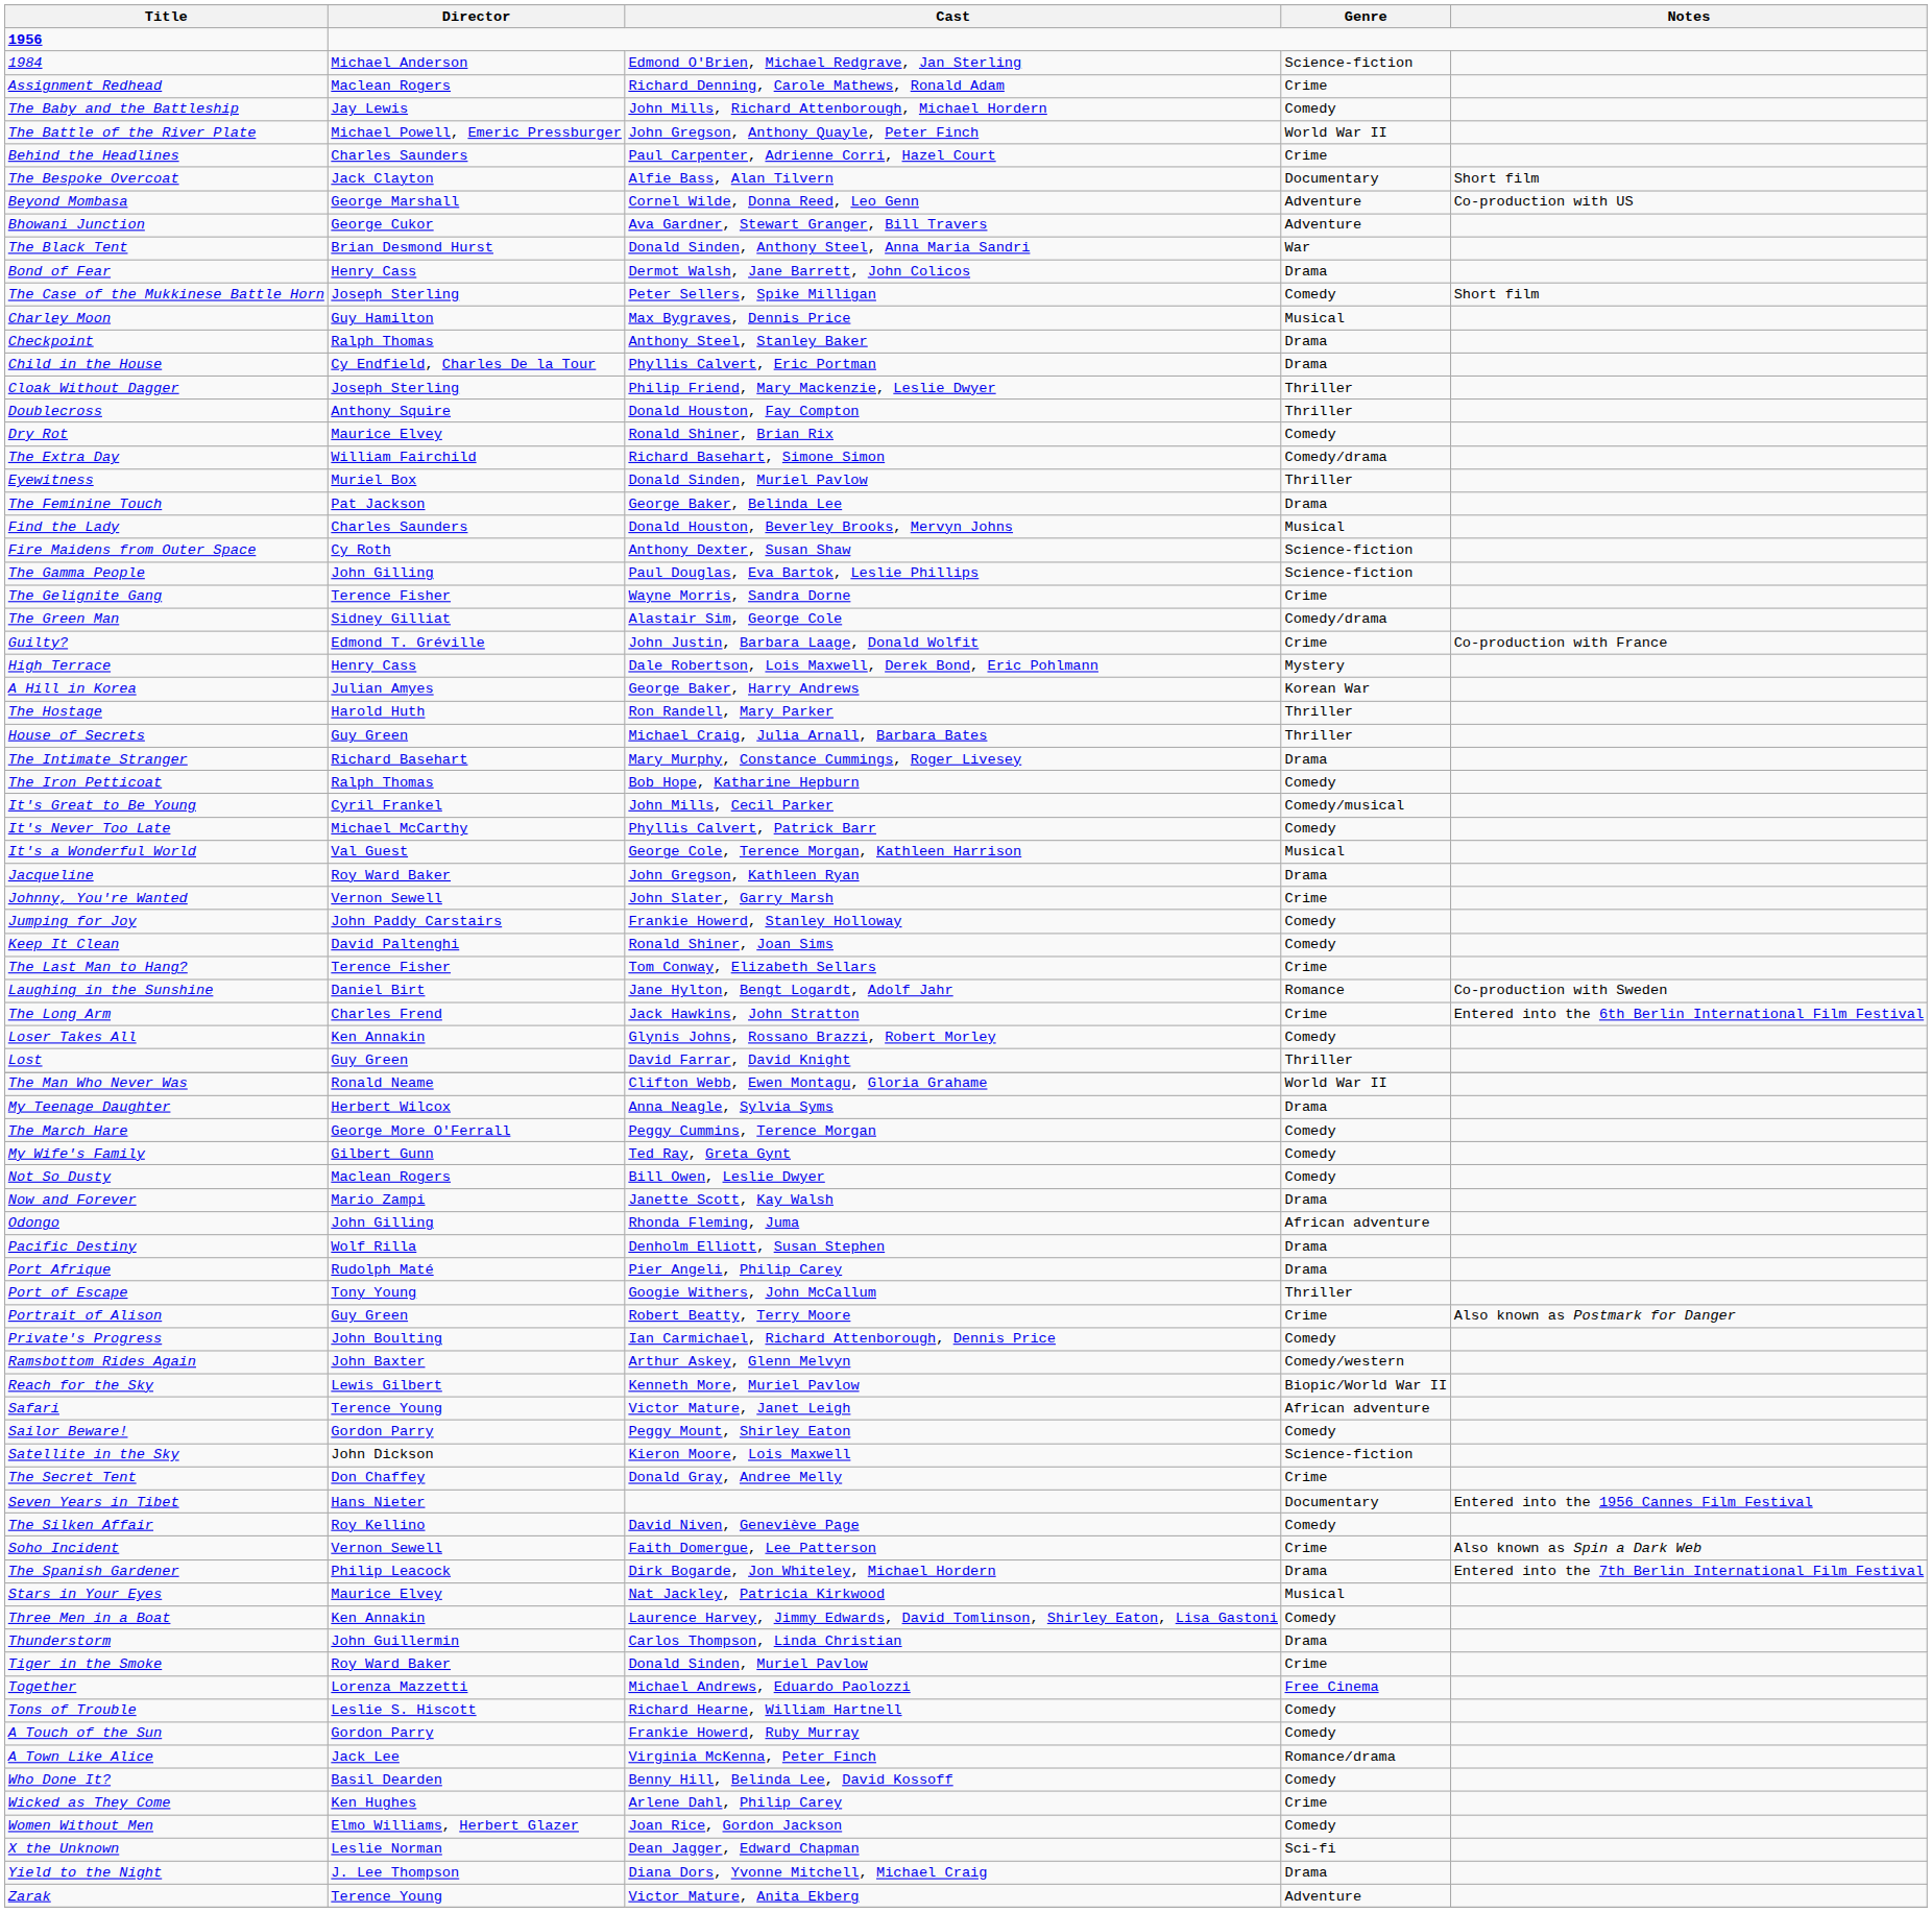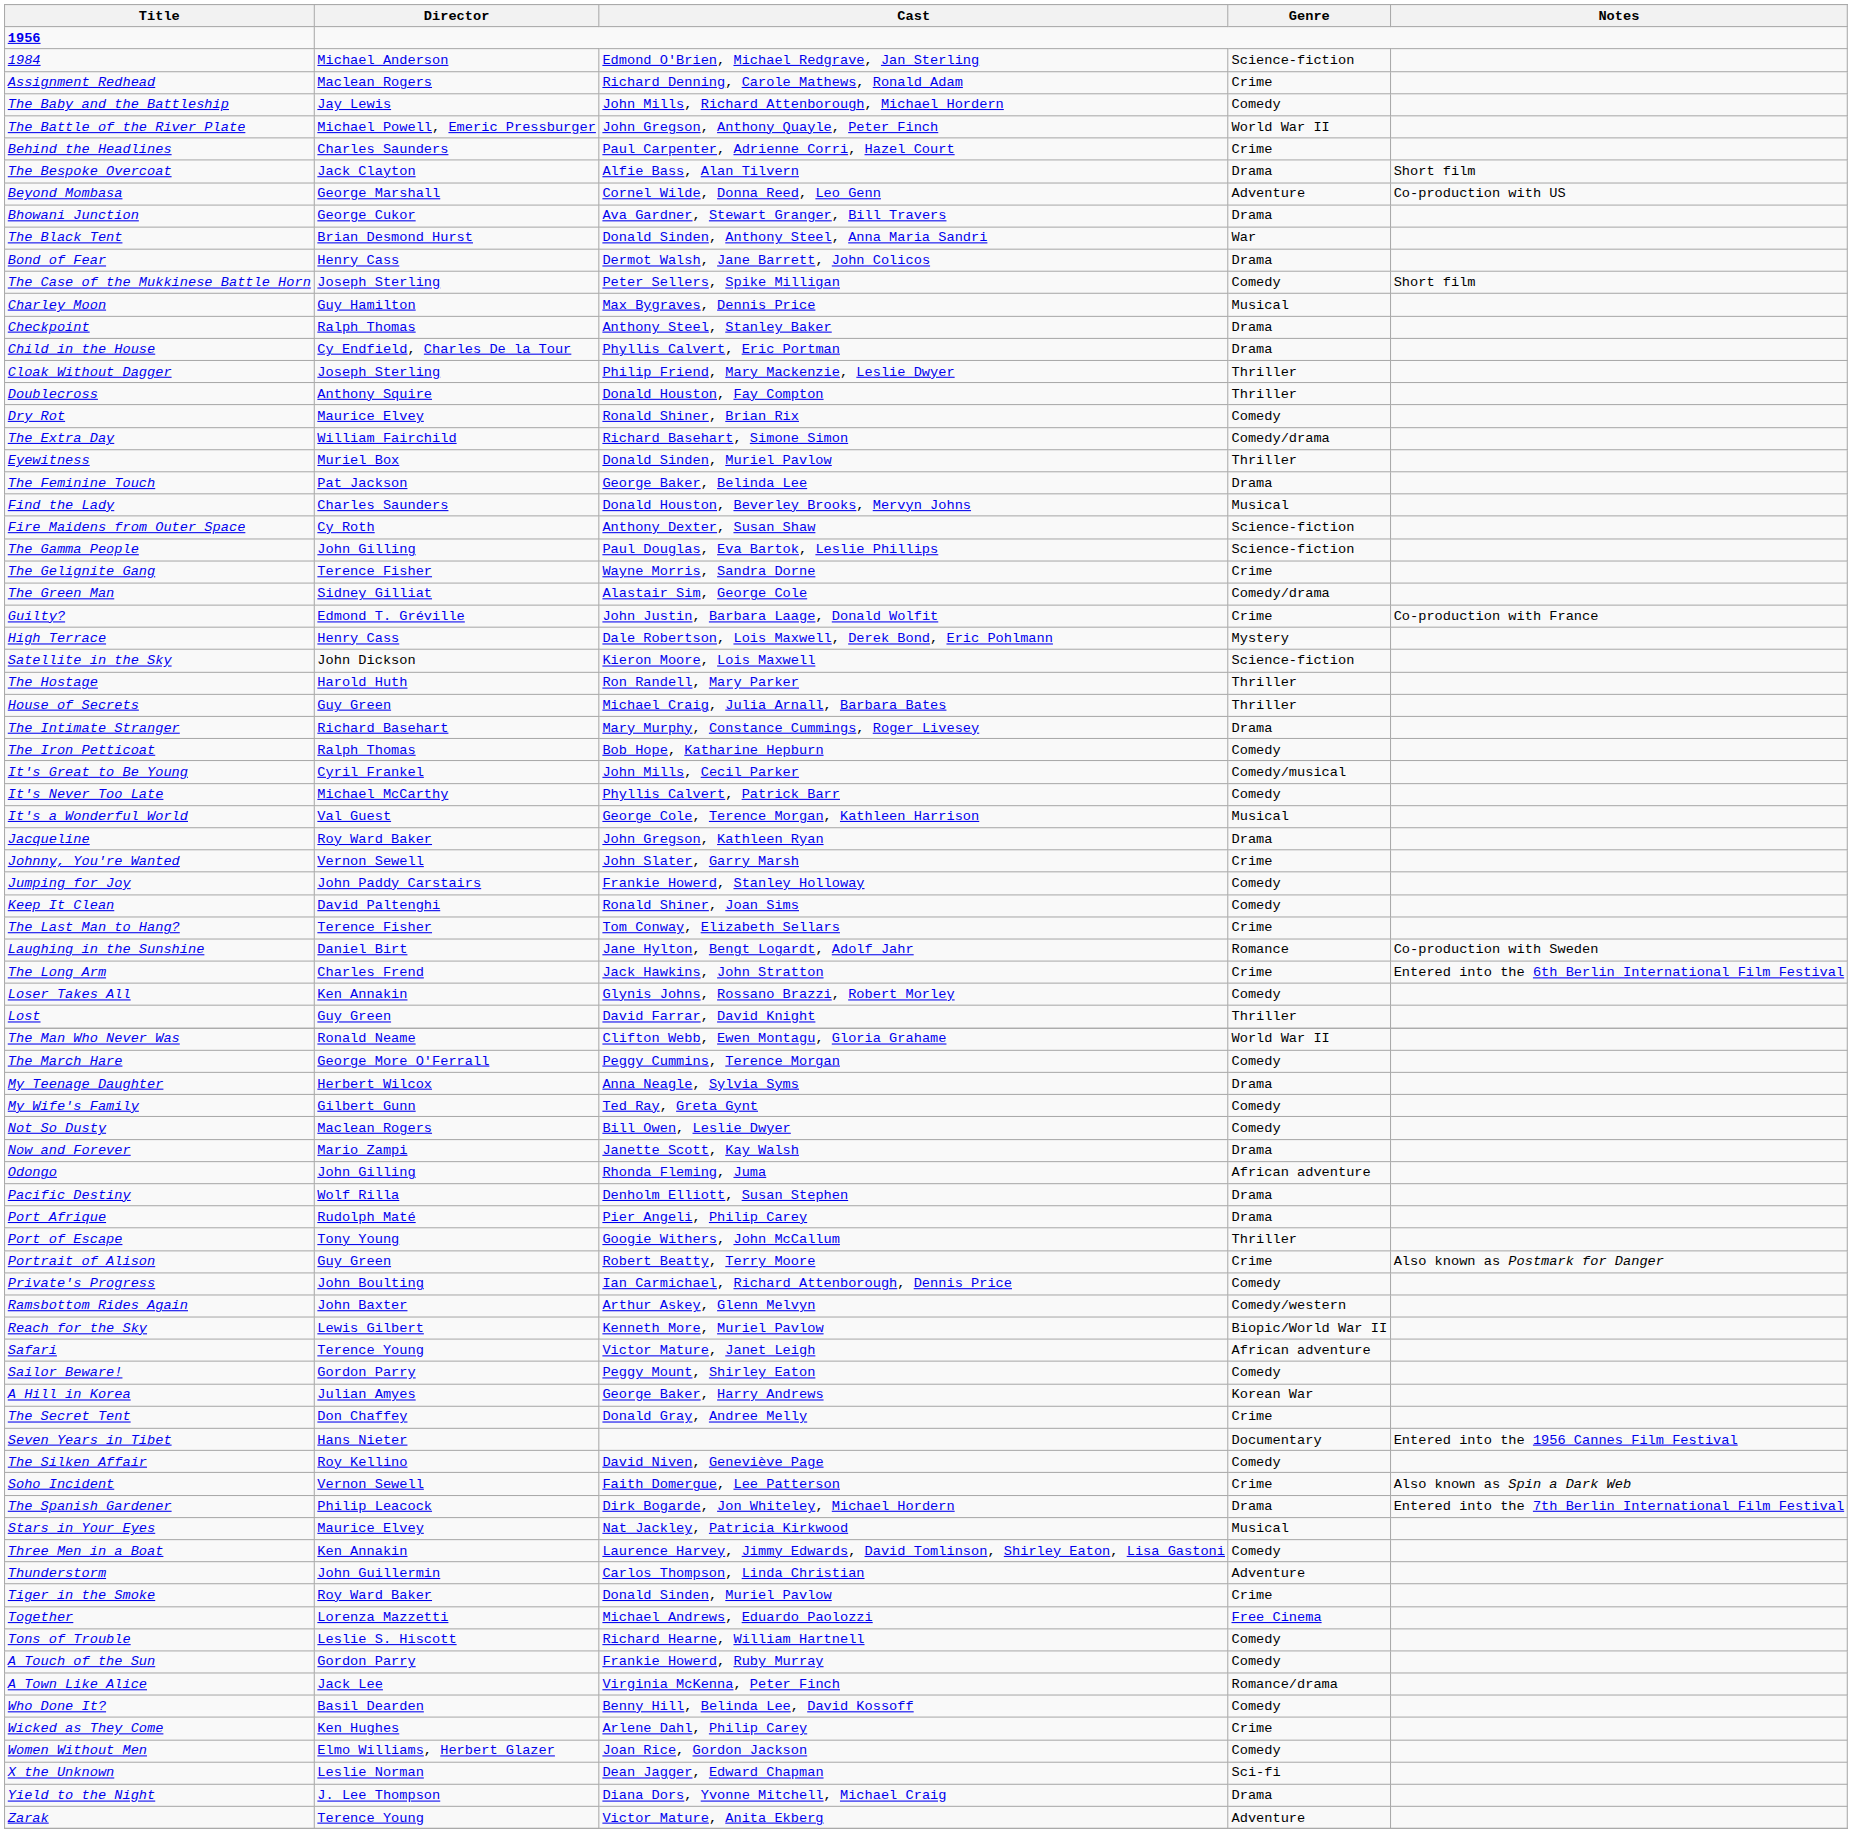The Bespoke Overcoat | Genre: Documentary -> Drama
Bhowani Junction | Genre: Adventure -> Drama
rows swapped: A Hill in Korea <-> Satellite in the Sky
rows swapped: The March Hare <-> My Teenage Daughter
Thunderstorm | Genre: Drama -> Adventure
